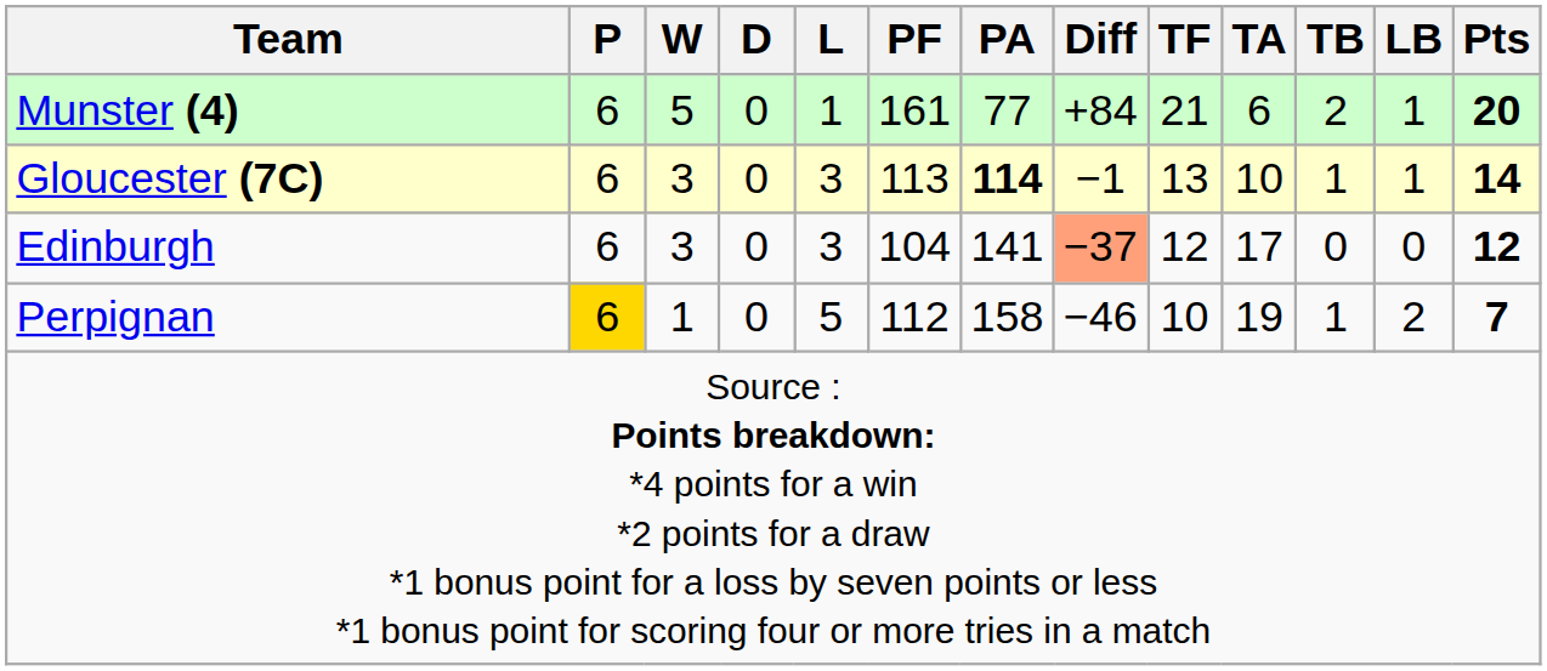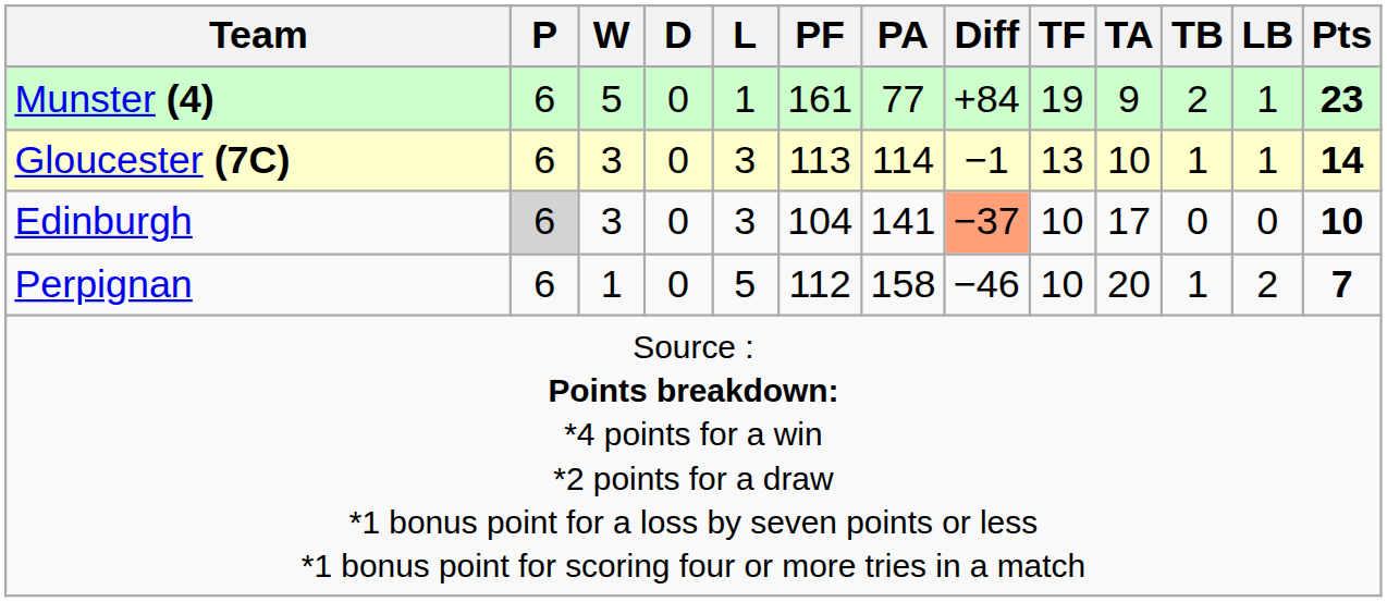Munster (4) | TF: 21 -> 19
Munster (4) | TA: 6 -> 9
Munster (4) | Pts: 20 -> 23
Gloucester (7C) | PA: bold -> normal
Edinburgh | P: no background -> lightgrey background
Edinburgh | TF: 12 -> 10
Edinburgh | Pts: 12 -> 10
Perpignan | P: gold background -> no background
Perpignan | TA: 19 -> 20
